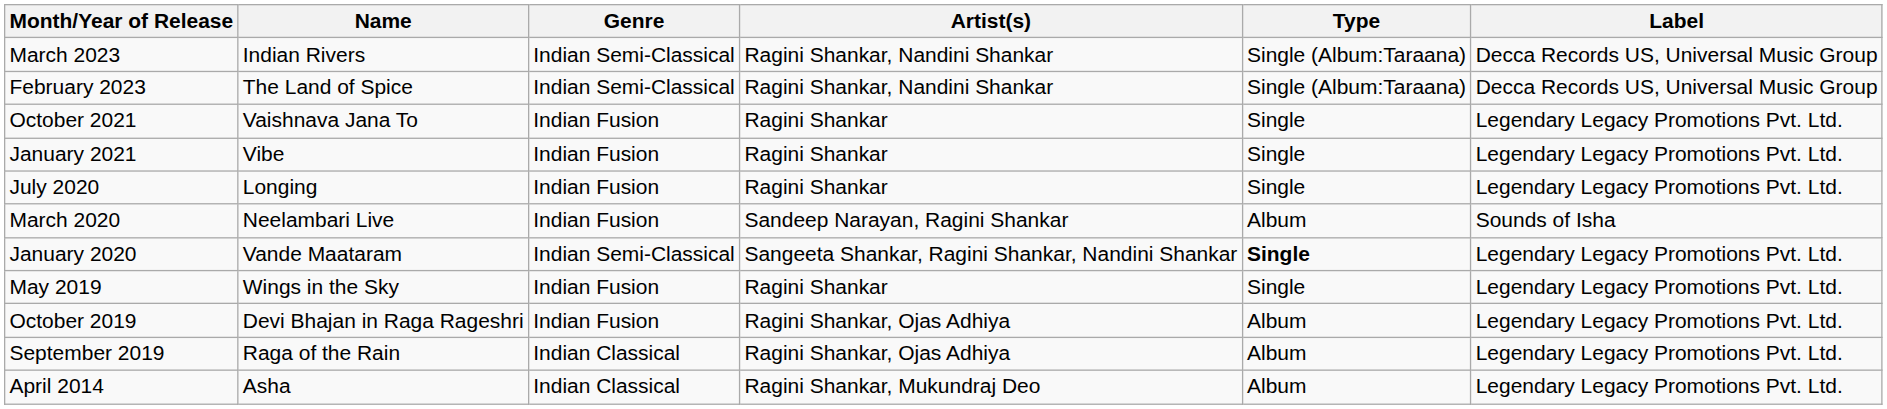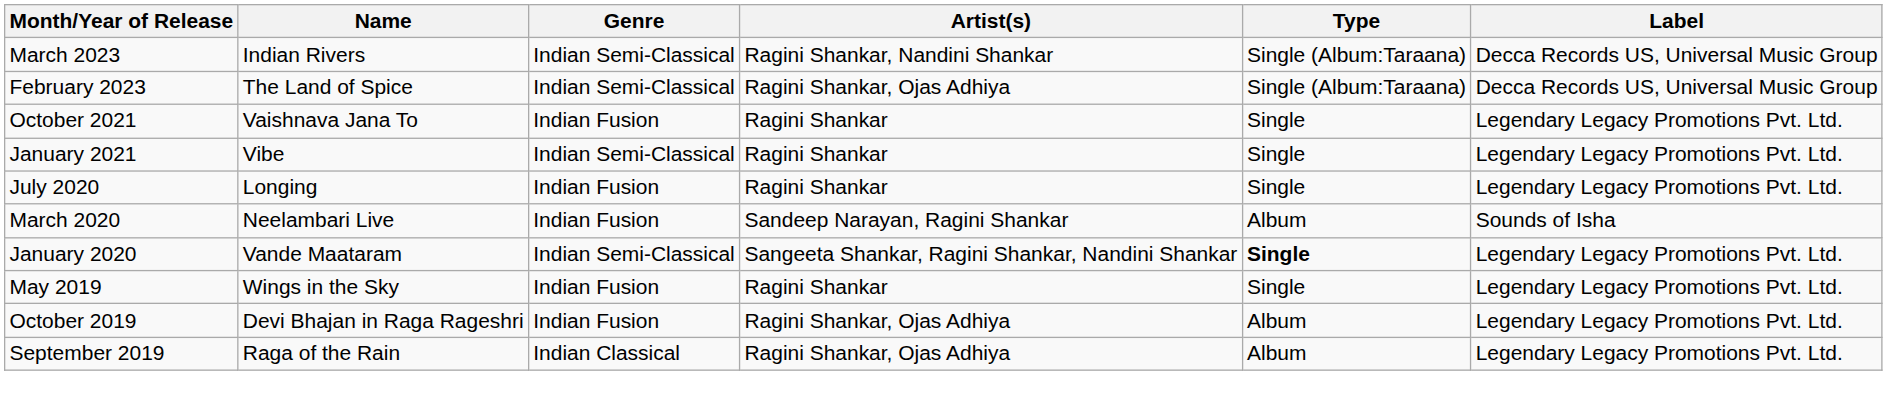February 2023 | Artist(s): Ragini Shankar, Nandini Shankar -> Ragini Shankar, Ojas Adhiya
January 2021 | Genre: Indian Fusion -> Indian Semi-Classical
- row: April 2014 | Asha | Indian Classical | Ragini Shankar, Mukundraj Deo | Album | Legendary Legacy Promotions Pvt. Ltd.
